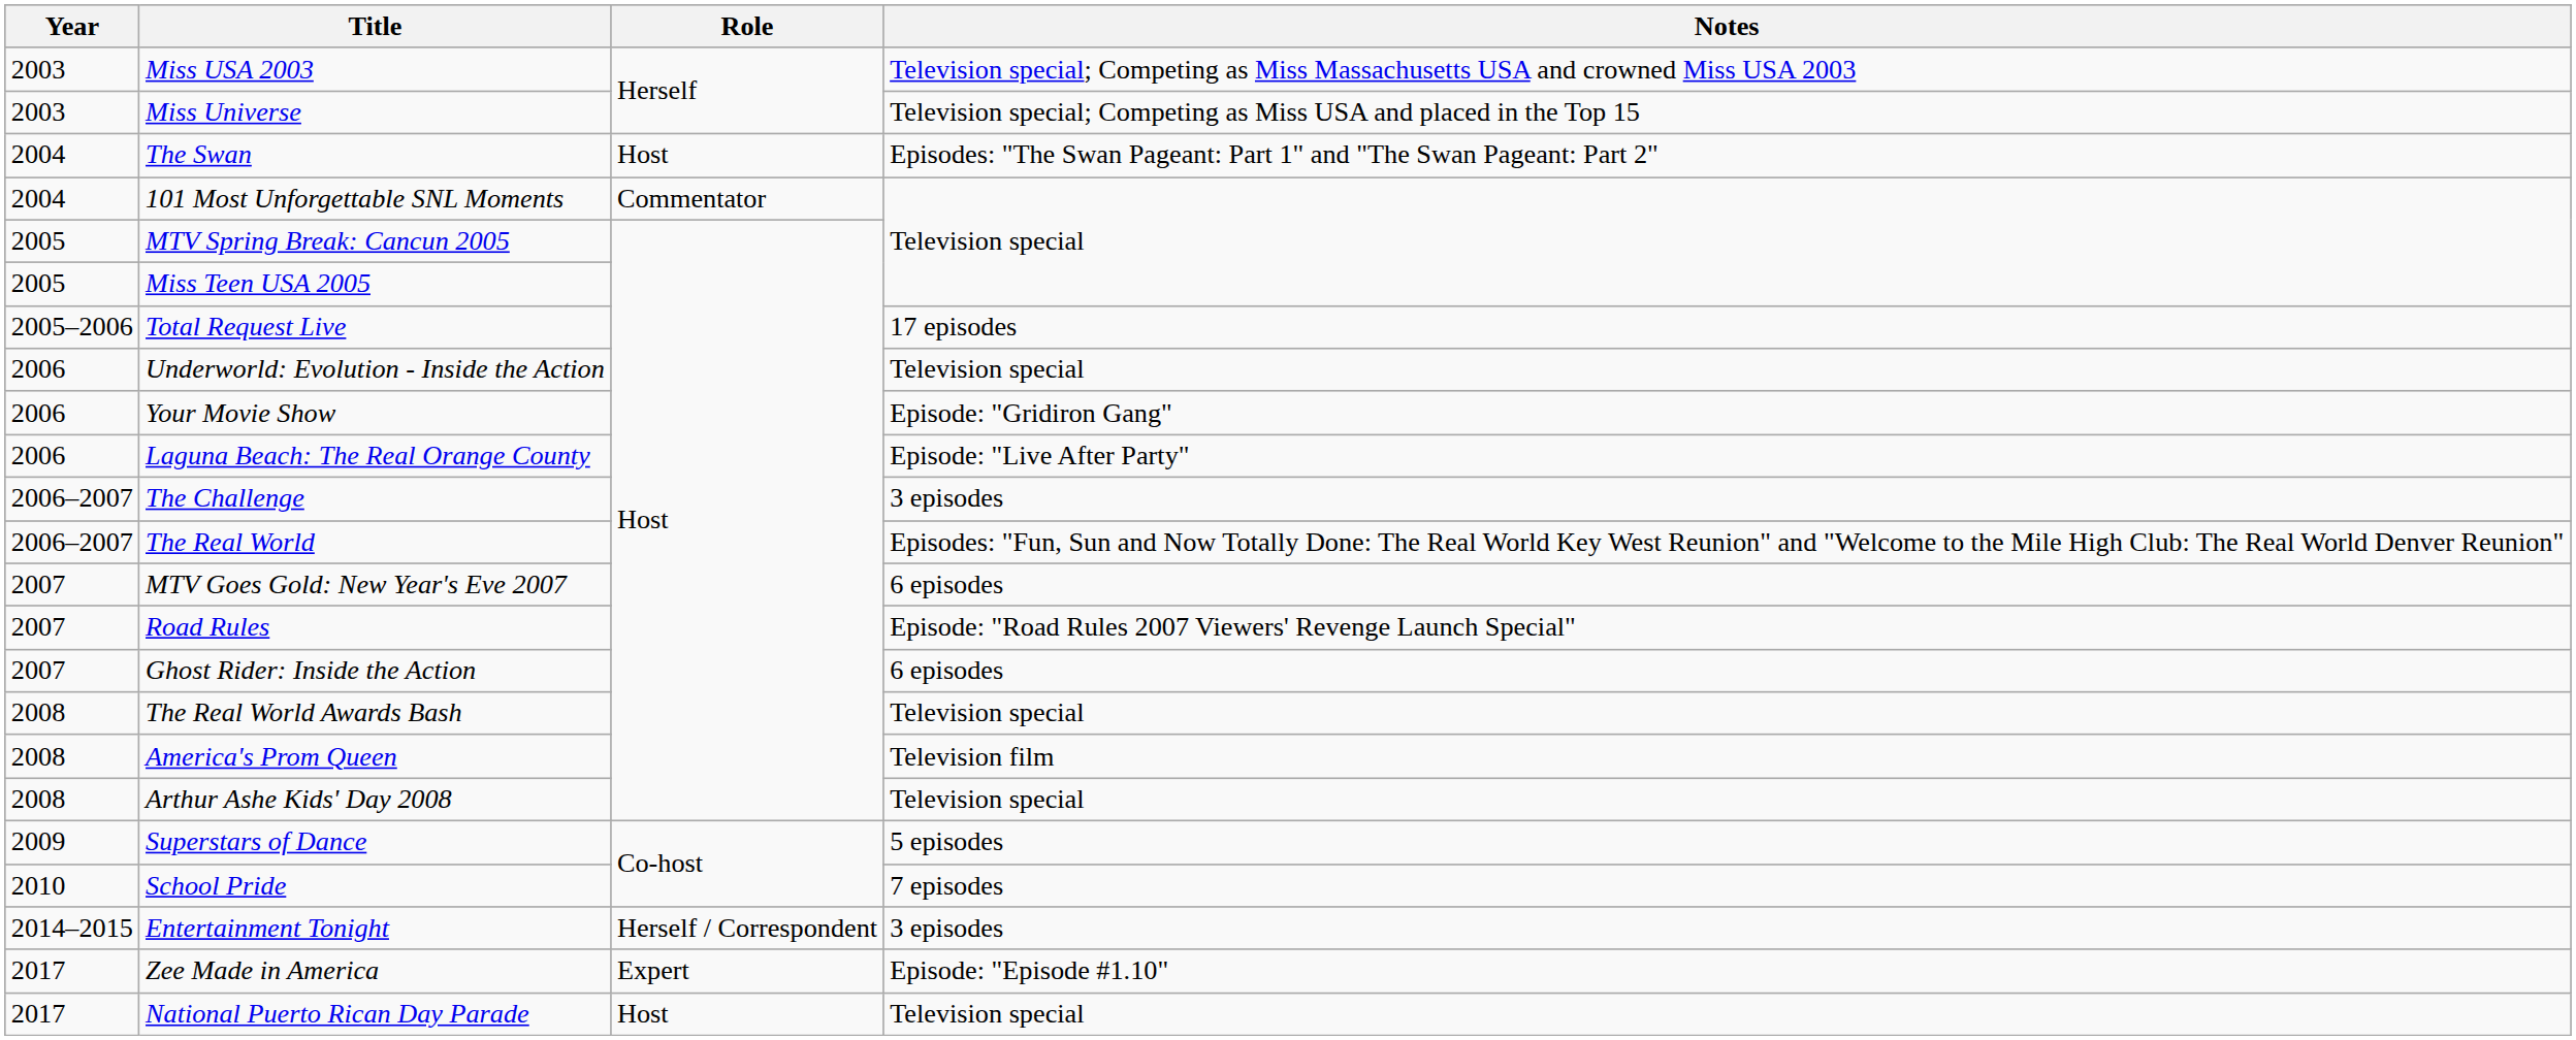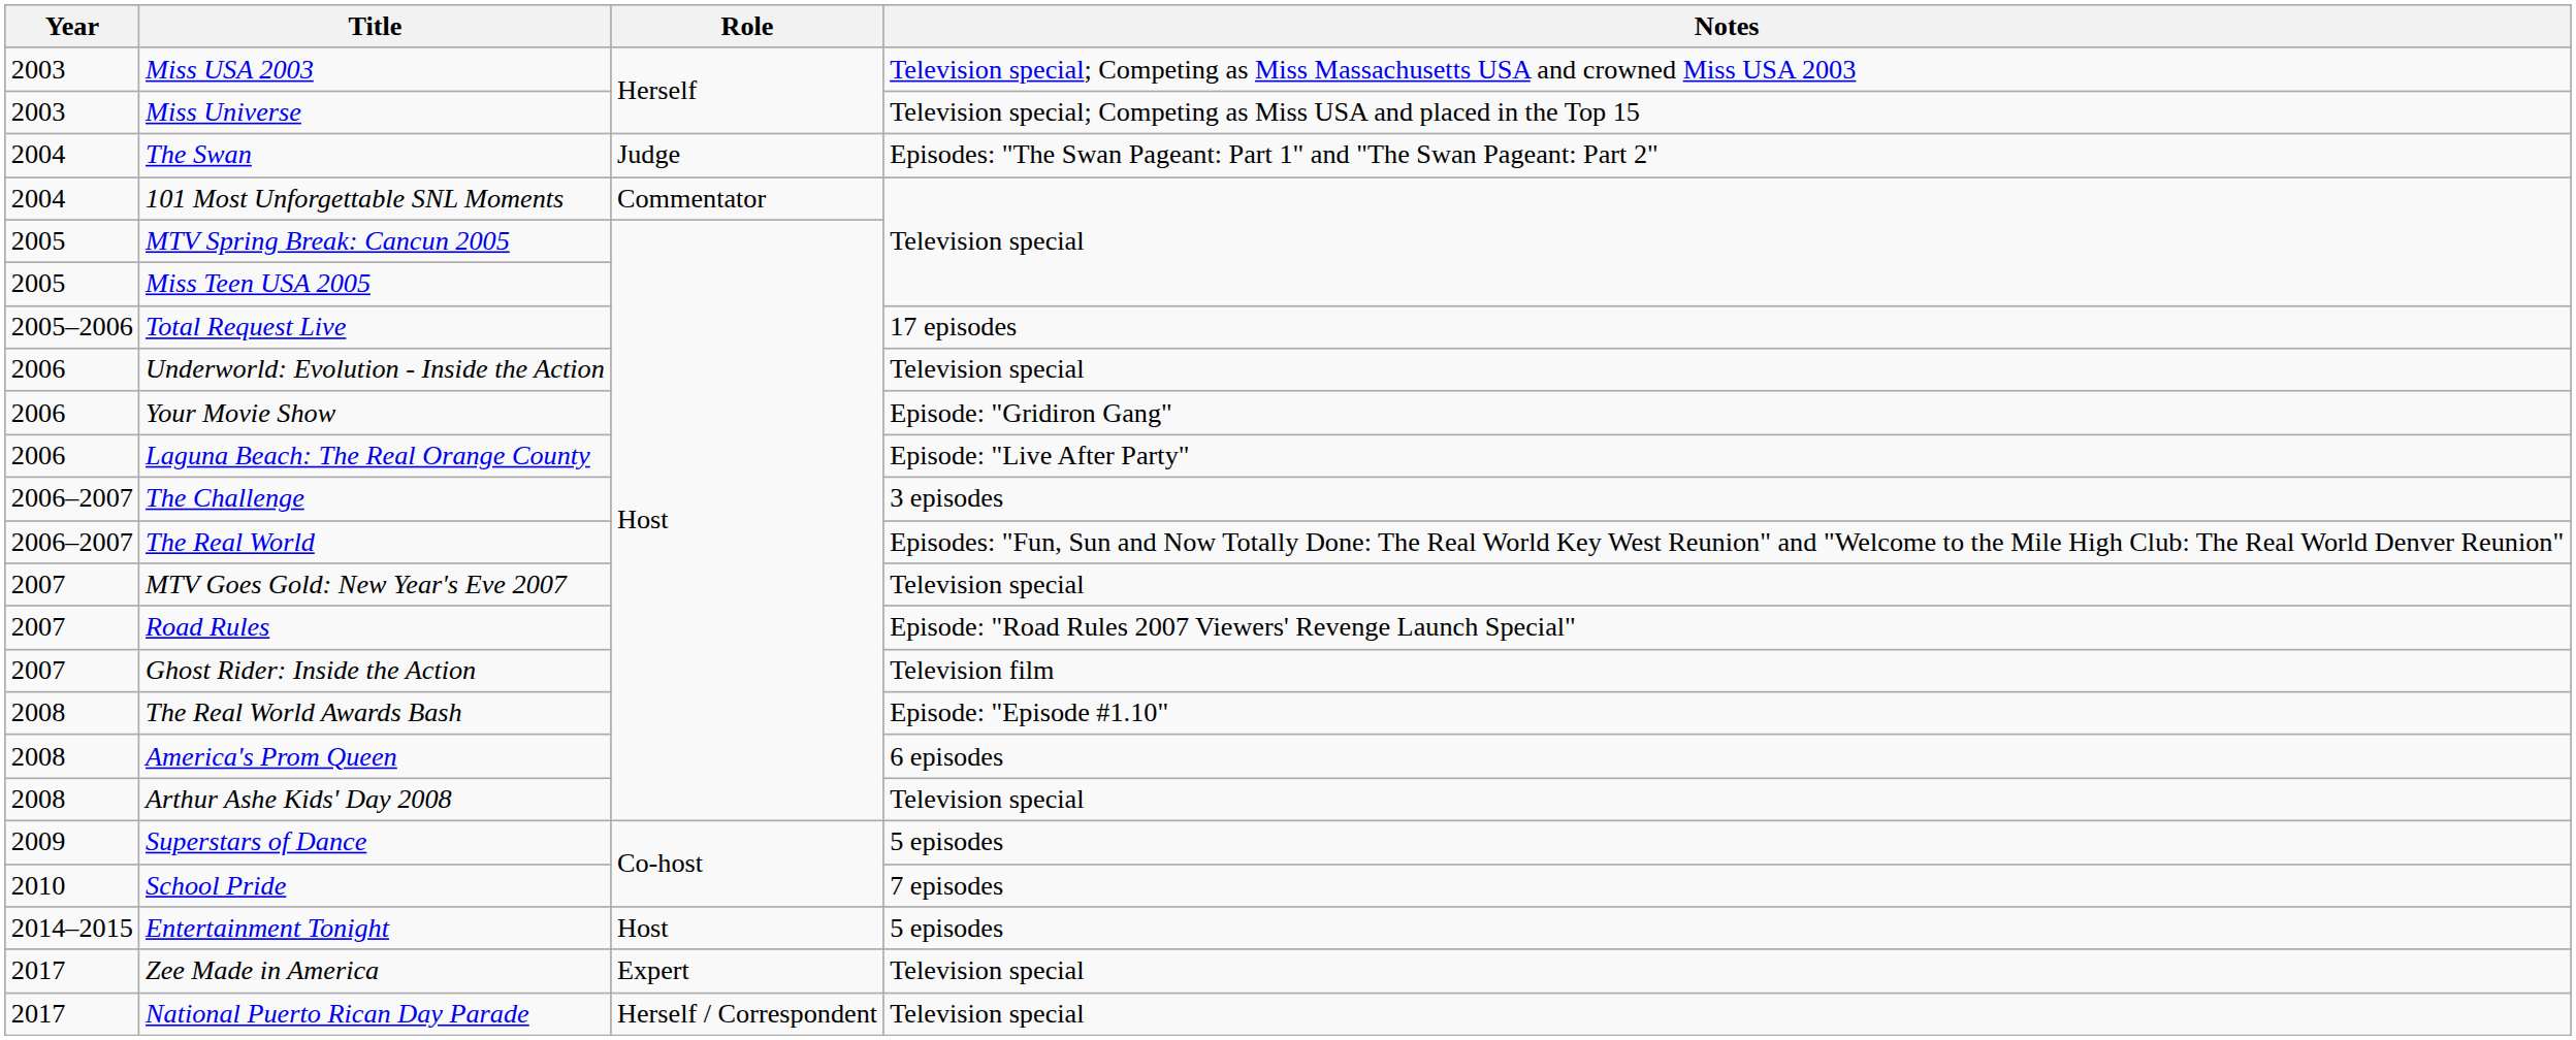The Swan | Role: Host -> Judge
MTV Goes Gold: New Year's Eve 2007 | Notes: 6 episodes -> Television special
Ghost Rider: Inside the Action | Notes: 6 episodes -> Television film
The Real World Awards Bash | Notes: Television special -> Episode: "Episode #1.10"
America's Prom Queen | Notes: Television film -> 6 episodes
Entertainment Tonight | Role: Herself / Correspondent -> Host
Entertainment Tonight | Notes: 3 episodes -> 5 episodes
Zee Made in America | Notes: Episode: "Episode #1.10" -> Television special
National Puerto Rican Day Parade | Role: Host -> Herself / Correspondent
